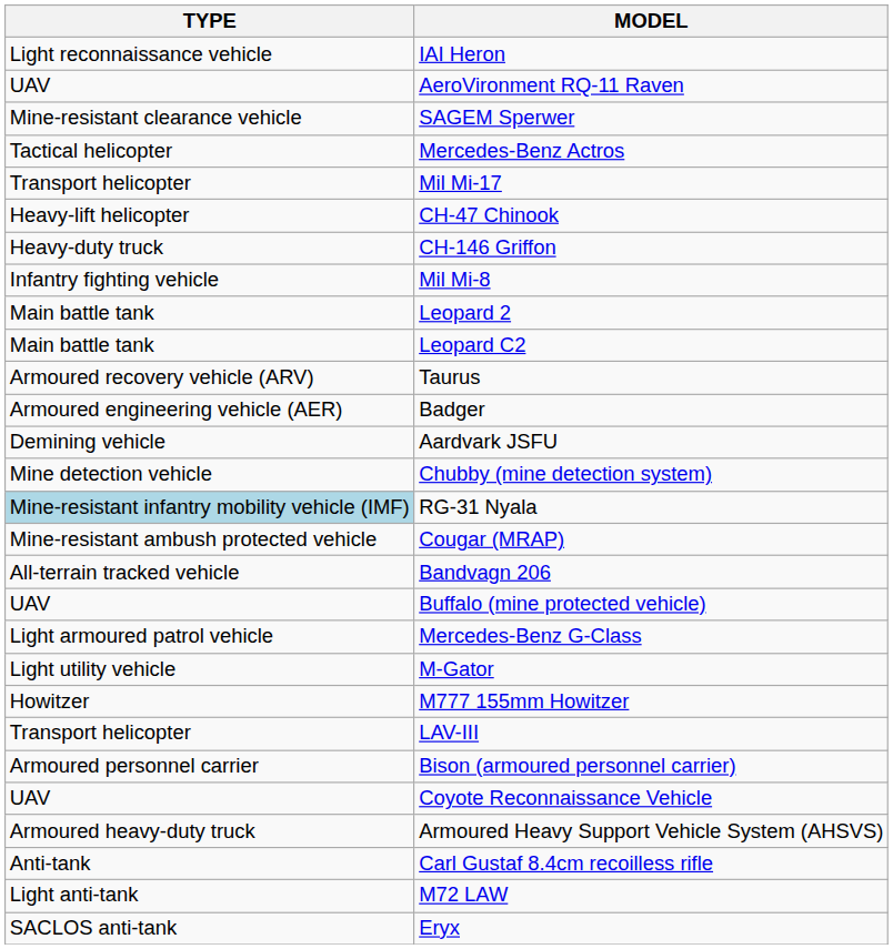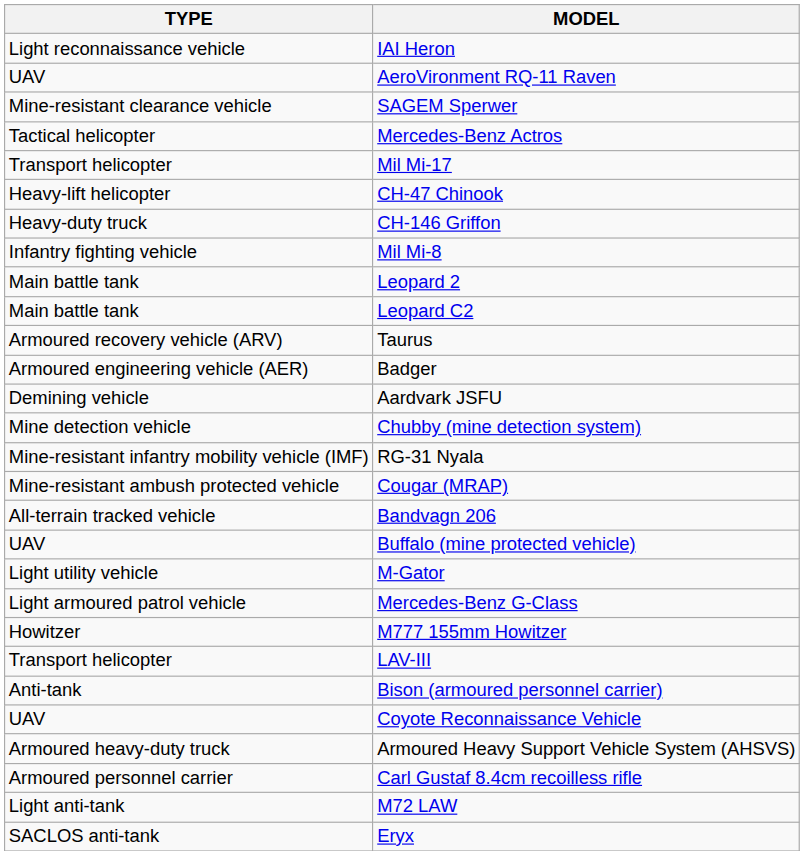RG-31 Nyala | TYPE: lightblue background -> no background
rows swapped: Mercedes-Benz G-Class <-> M-Gator
Bison (armoured personnel carrier) | TYPE: Armoured personnel carrier -> Anti-tank
Carl Gustaf 8.4cm recoilless rifle | TYPE: Anti-tank -> Armoured personnel carrier
